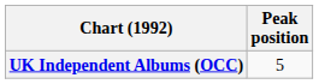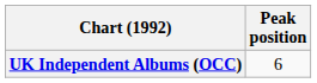UK Independent Albums (OCC) | Peak position: 5 -> 6
